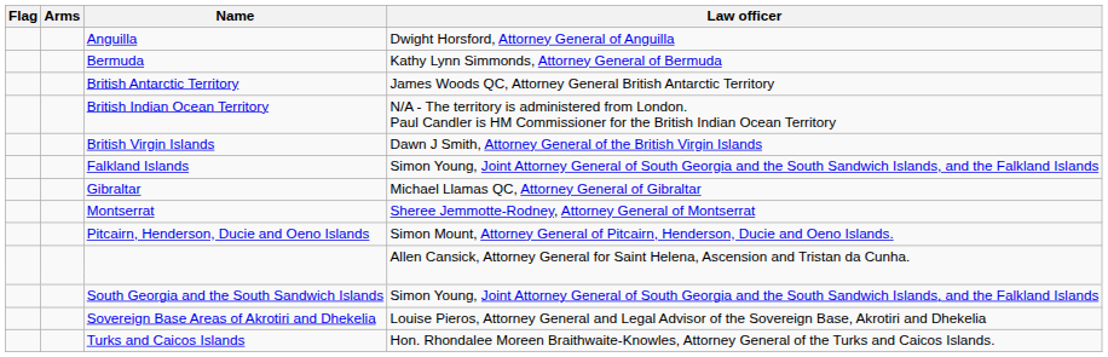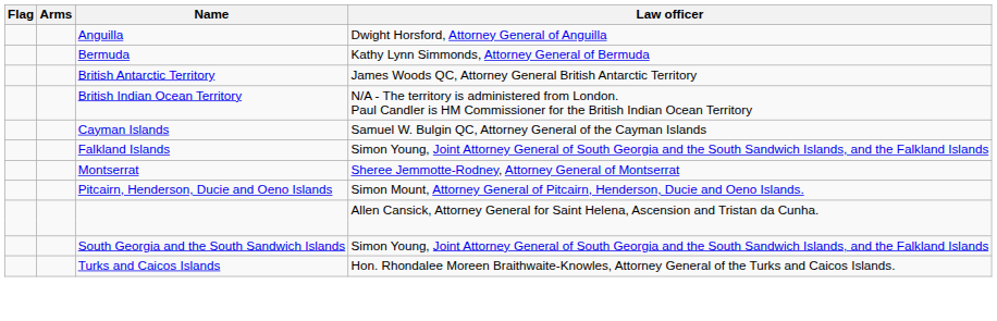- row: British Virgin Islands | Dawn J Smith, Attorney General of the British Virgin Islands
+ row: Cayman Islands | Samuel W. Bulgin QC, Attorney General of the Cayman Islands
- row: Gibraltar | Michael Llamas QC, Attorney General of Gibraltar
- row: Sovereign Base Areas of Akrotiri and Dhekelia | Louise Pieros, Attorney General and Legal Advisor of the Sovereign Base, Akrotiri and Dhekelia
